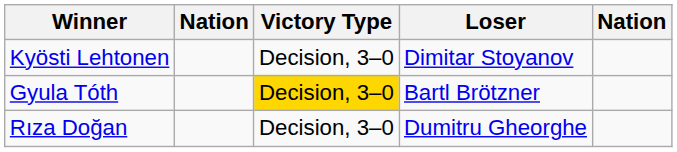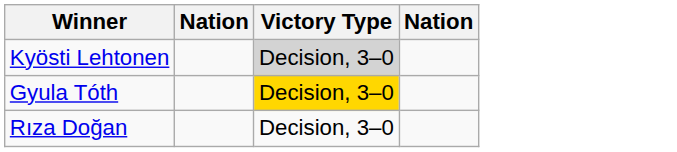- column: Loser | Dimitar Stoyanov | Bartl Brötzner | Dumitru Gheorghe
Kyösti Lehtonen | Victory Type: no background -> lightgrey background
